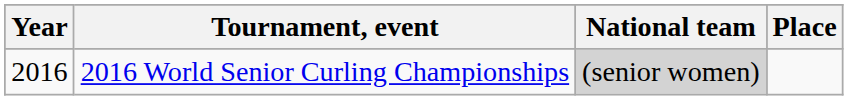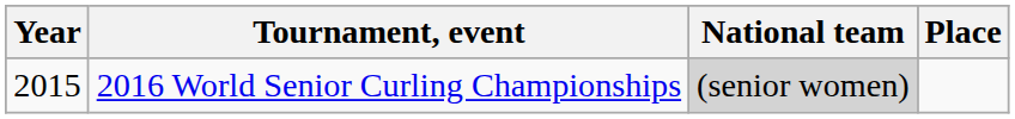2016 World Senior Curling Championships | Year: 2016 -> 2015
